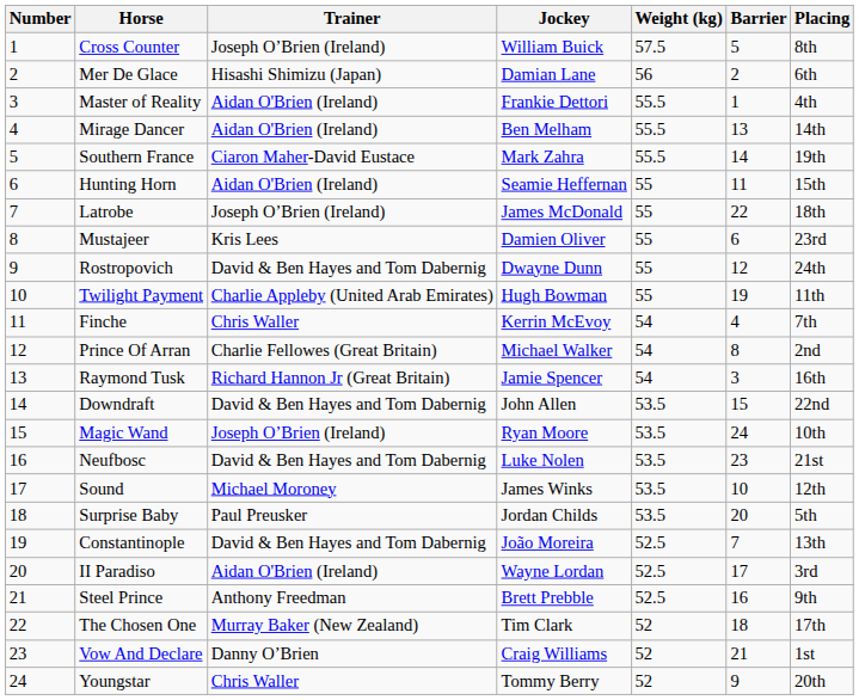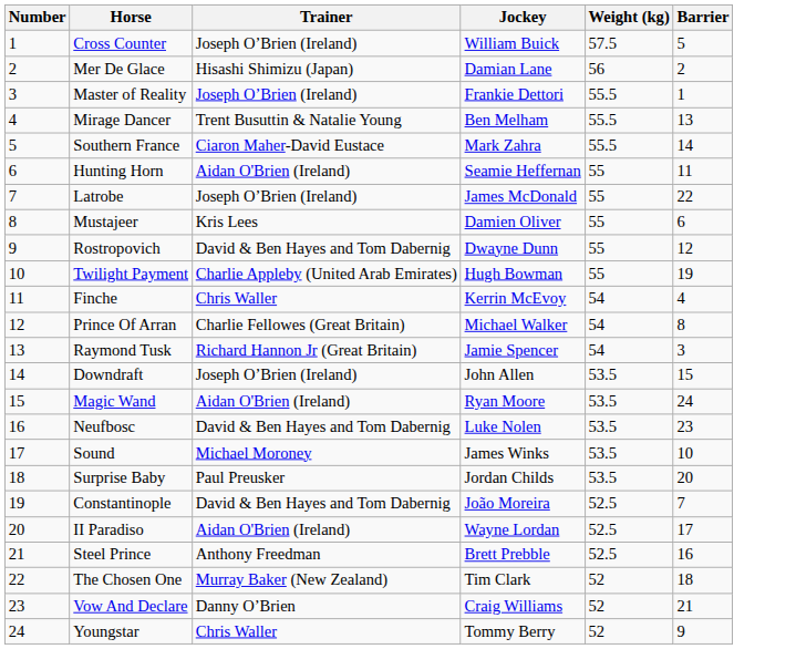- column: Placing | 8th | 6th | 4th | 14th | 19th | 15th | 18th | 23rd | 24th | 11th | 7th | 2nd | 16th | 22nd | 10th | 21st | 12th | 5th | 13th | 3rd | 9th | 17th | 1st | 20th
Master of Reality | Trainer: Aidan O'Brien (Ireland) -> Joseph O’Brien (Ireland)
Mirage Dancer | Trainer: Aidan O'Brien (Ireland) -> Trent Busuttin & Natalie Young
Downdraft | Trainer: David & Ben Hayes and Tom Dabernig -> Joseph O’Brien (Ireland)
Magic Wand | Trainer: Joseph O’Brien (Ireland) -> Aidan O'Brien (Ireland)
